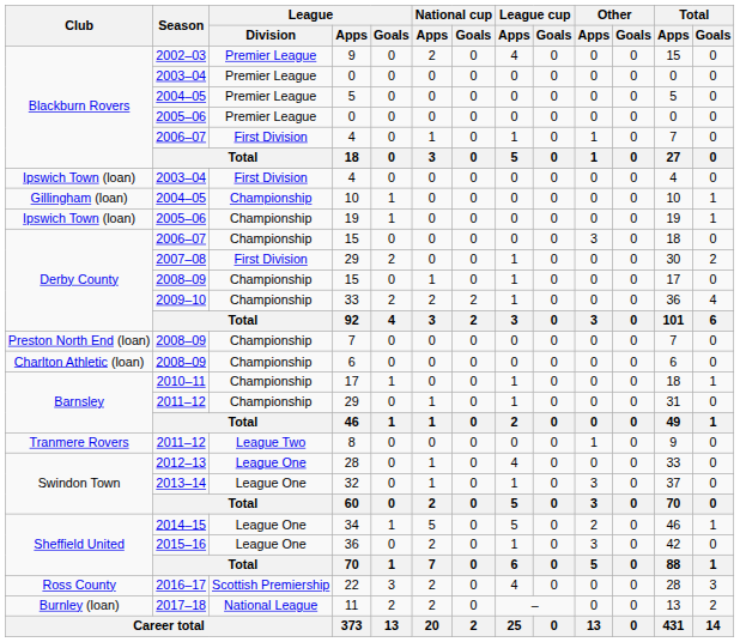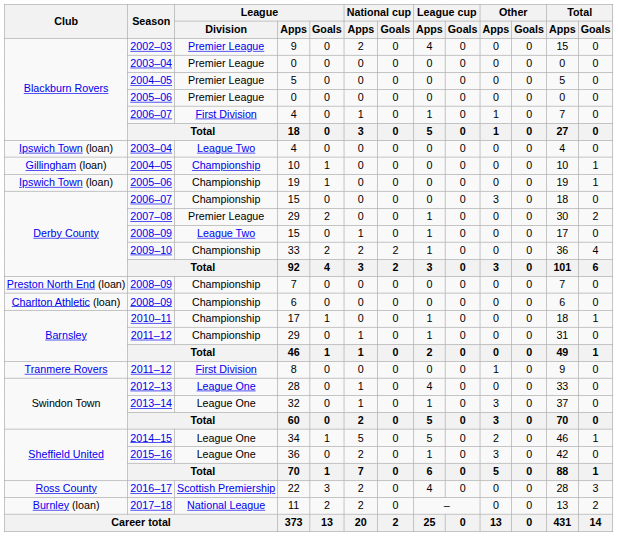2003–04 / 4 | League / Division: First Division -> League Two
2007–08 / 29 | League / Division: First Division -> Premier League
2008–09 / 15 | League / Division: Championship -> League Two
8 | League / Division: League Two -> First Division
